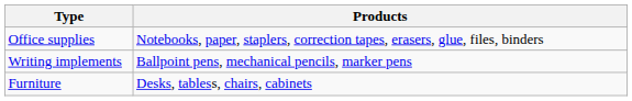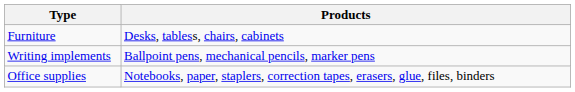rows swapped: Office supplies <-> Furniture
